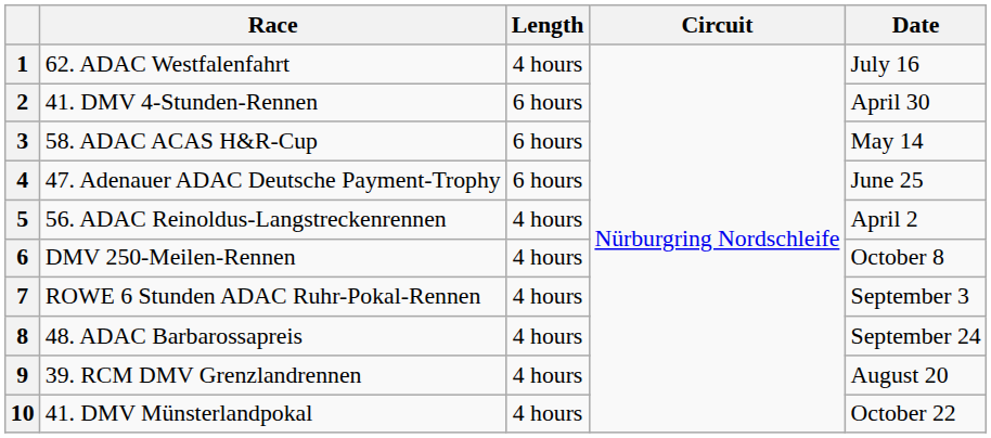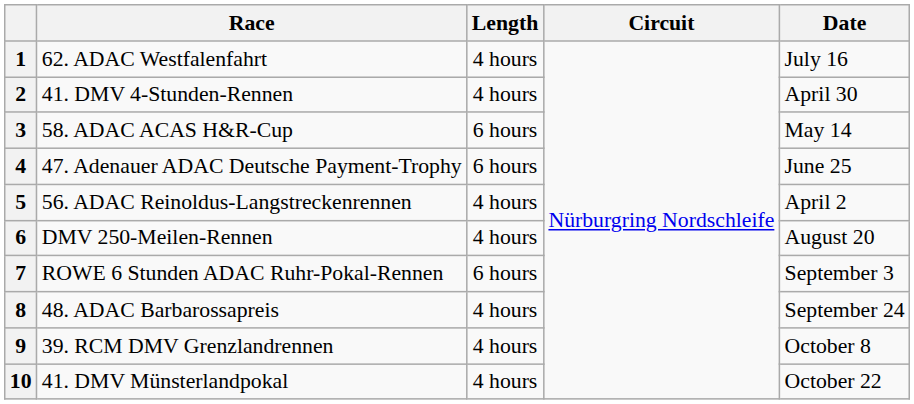2 | Length: 6 hours -> 4 hours
6 | Date: October 8 -> August 20
7 | Length: 4 hours -> 6 hours
9 | Date: August 20 -> October 8
